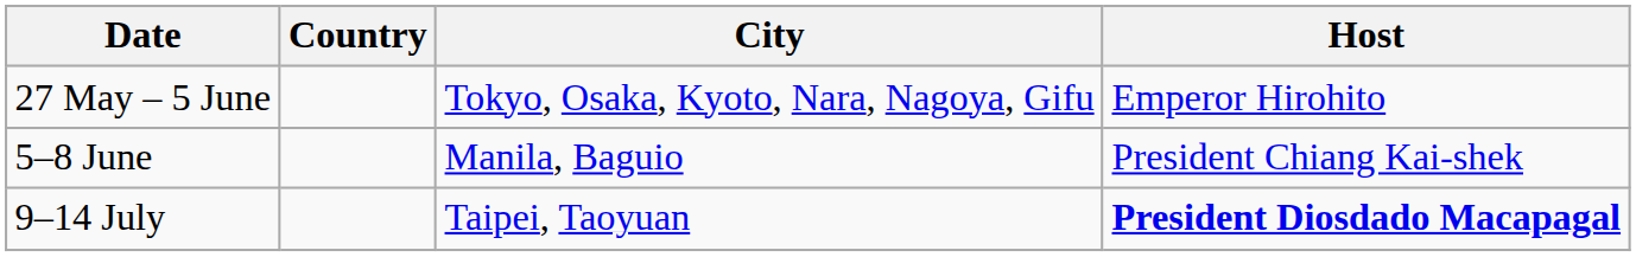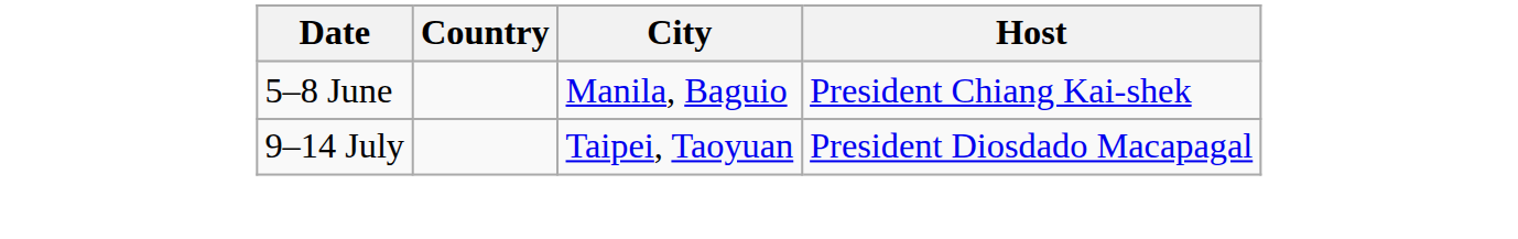- row: 27 May – 5 June | Tokyo, Osaka, Kyoto, Nara, Nagoya, Gifu | Emperor Hirohito
9–14 July | Host: bold -> normal
